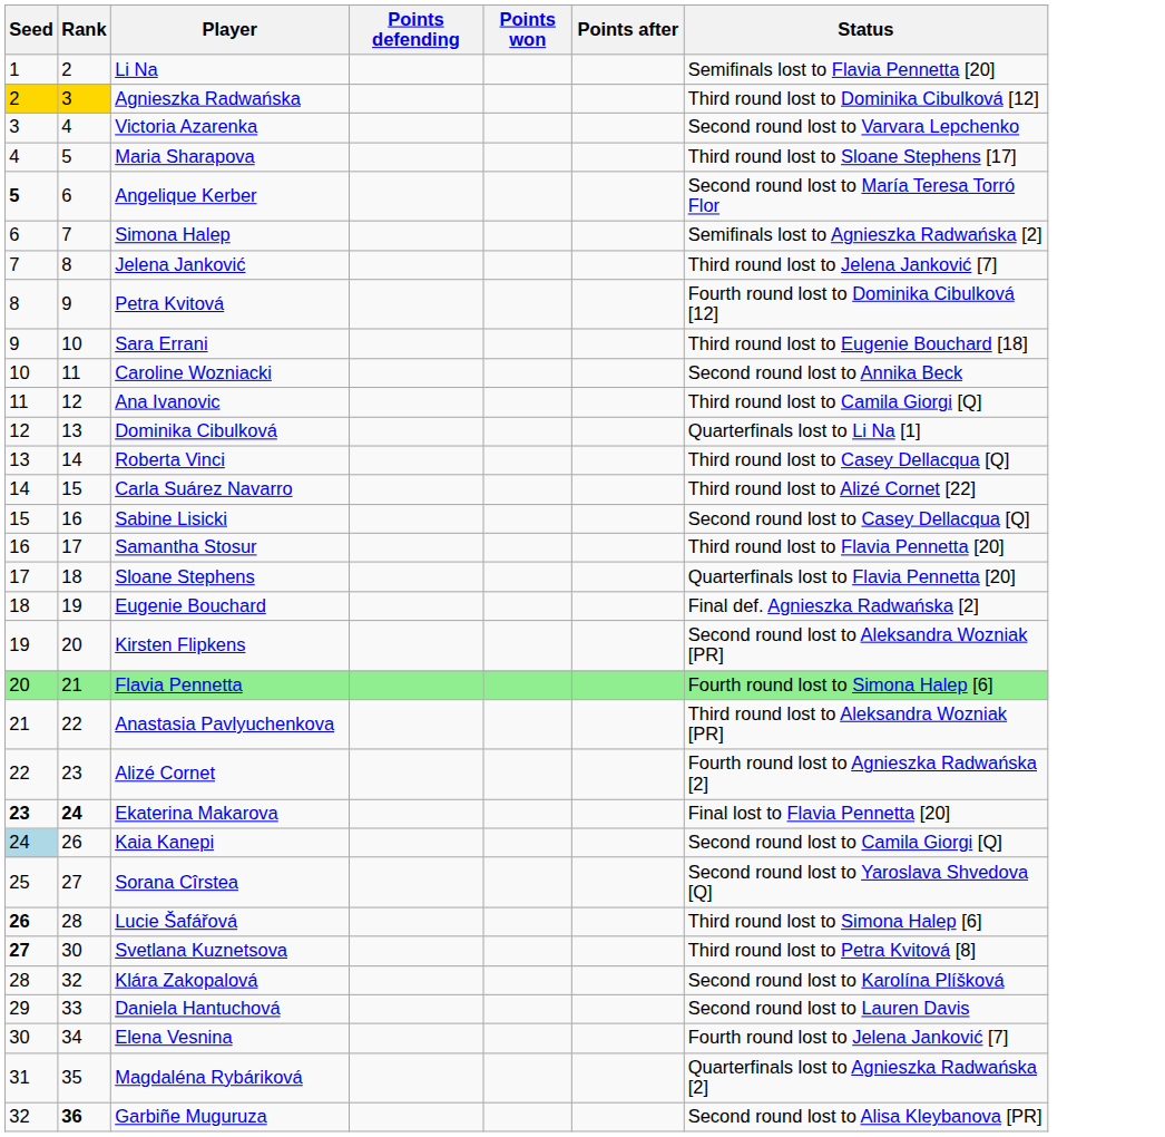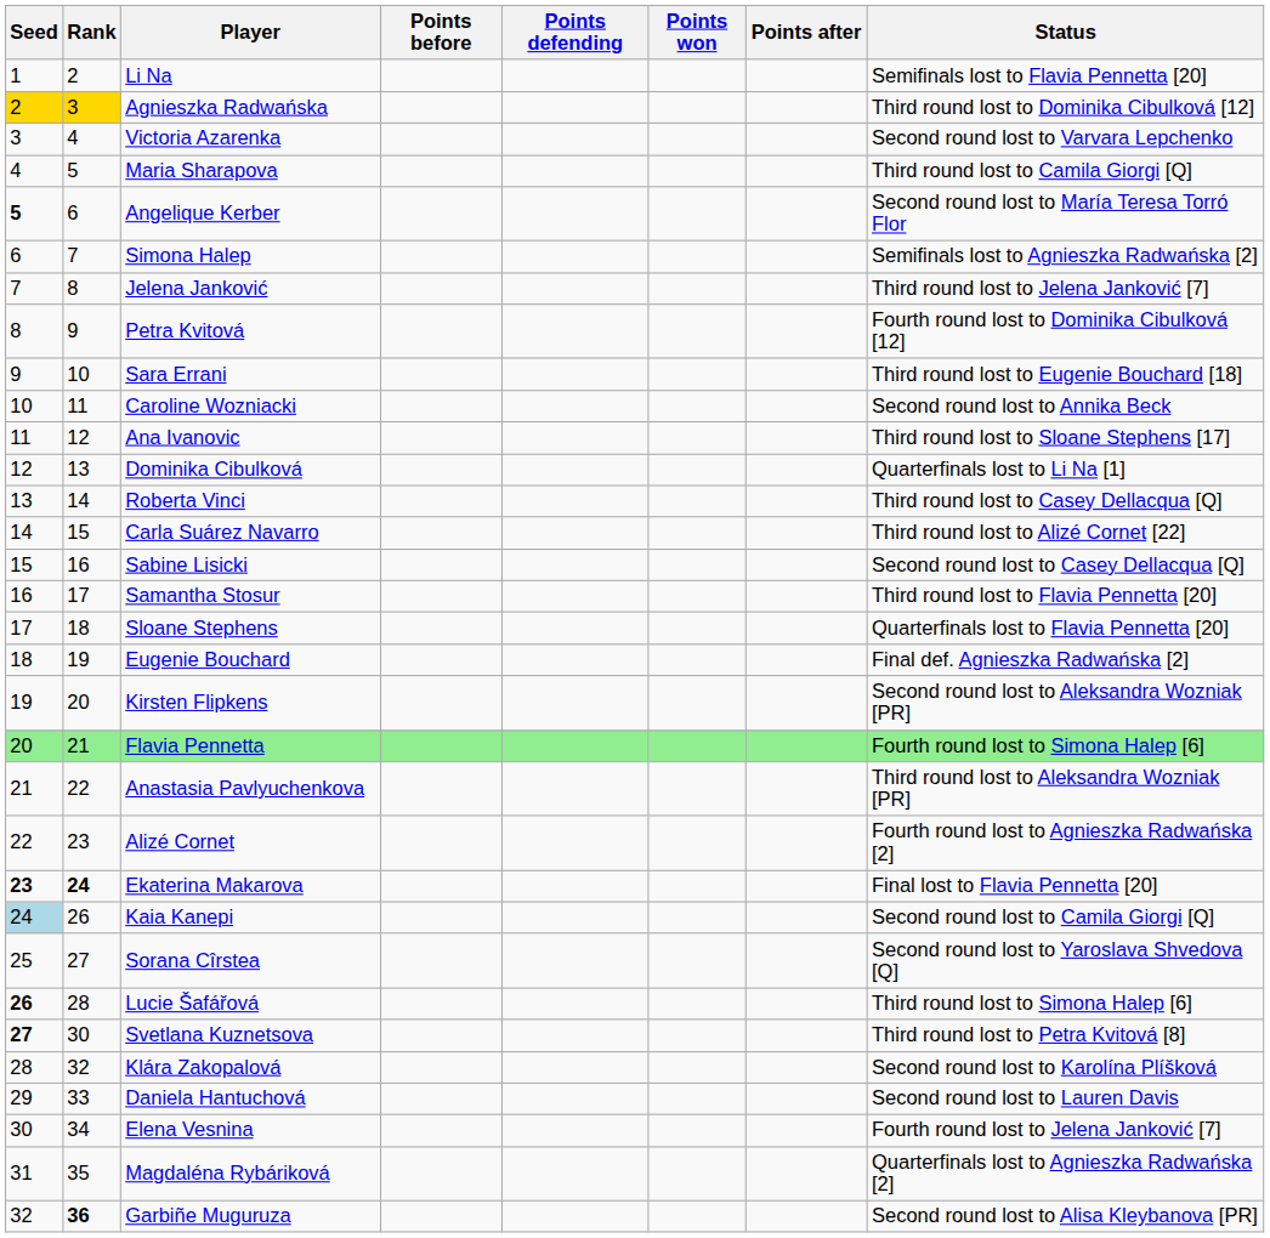+ column: Points before
Maria Sharapova | Status: Third round lost to Sloane Stephens [17] -> Third round lost to Camila Giorgi [Q]
Ana Ivanovic | Status: Third round lost to Camila Giorgi [Q] -> Third round lost to Sloane Stephens [17]
